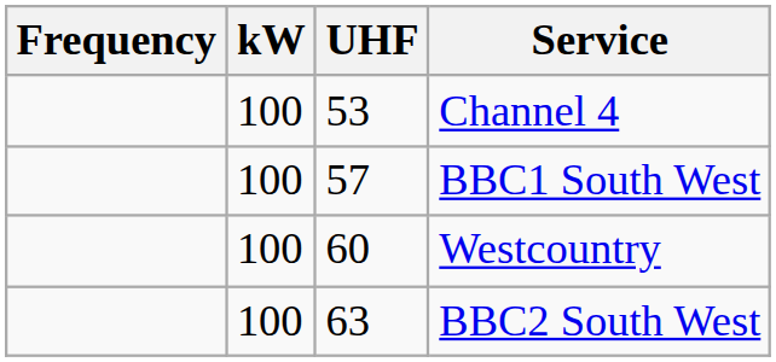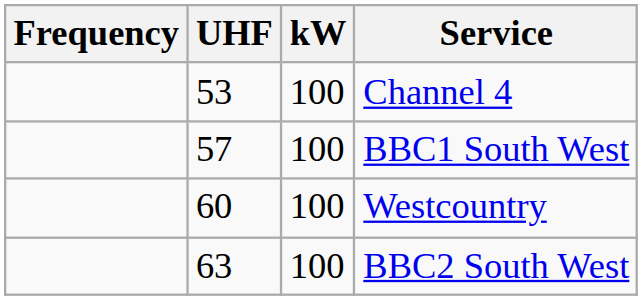columns swapped: UHF <-> kW
